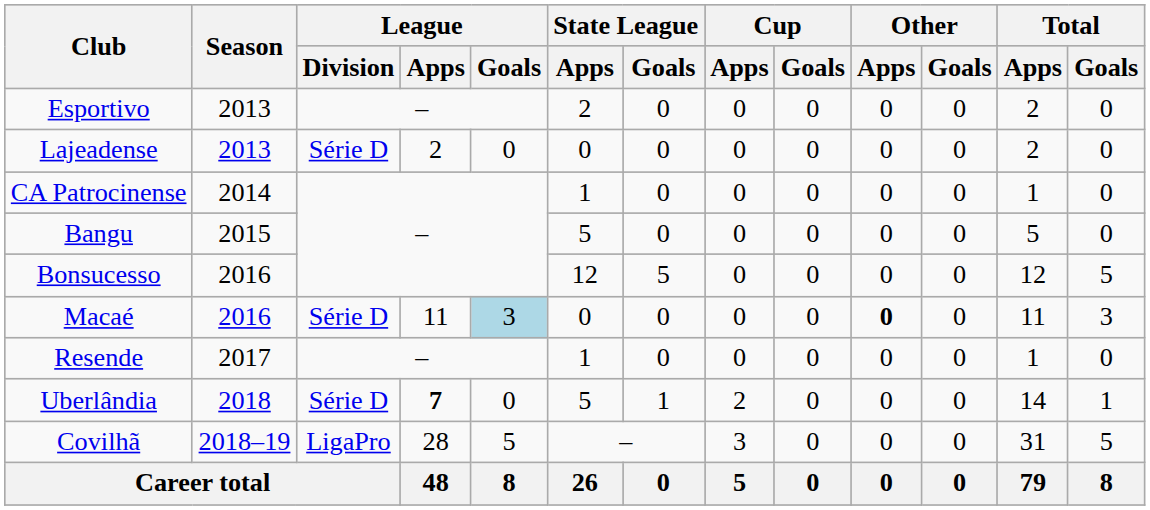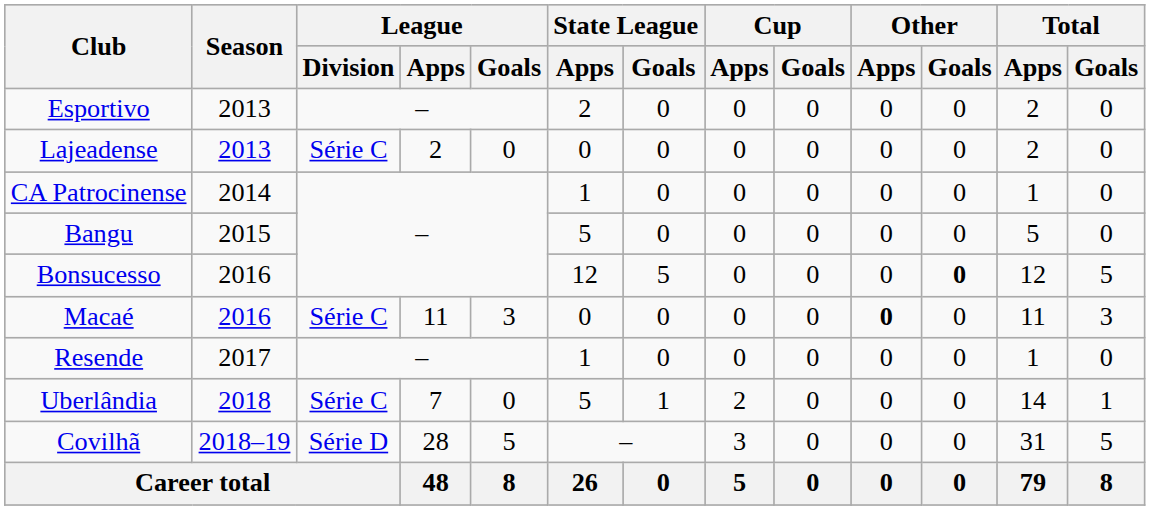Lajeadense | League / Division: Série D -> Série C
Bonsucesso | Other / Goals: normal -> bold
Macaé | League / Division: Série D -> Série C
Macaé | League / Goals: lightblue background -> no background
Uberlândia | League / Division: Série D -> Série C
Uberlândia | League / Apps: bold -> normal
Covilhã | League / Division: LigaPro -> Série D
